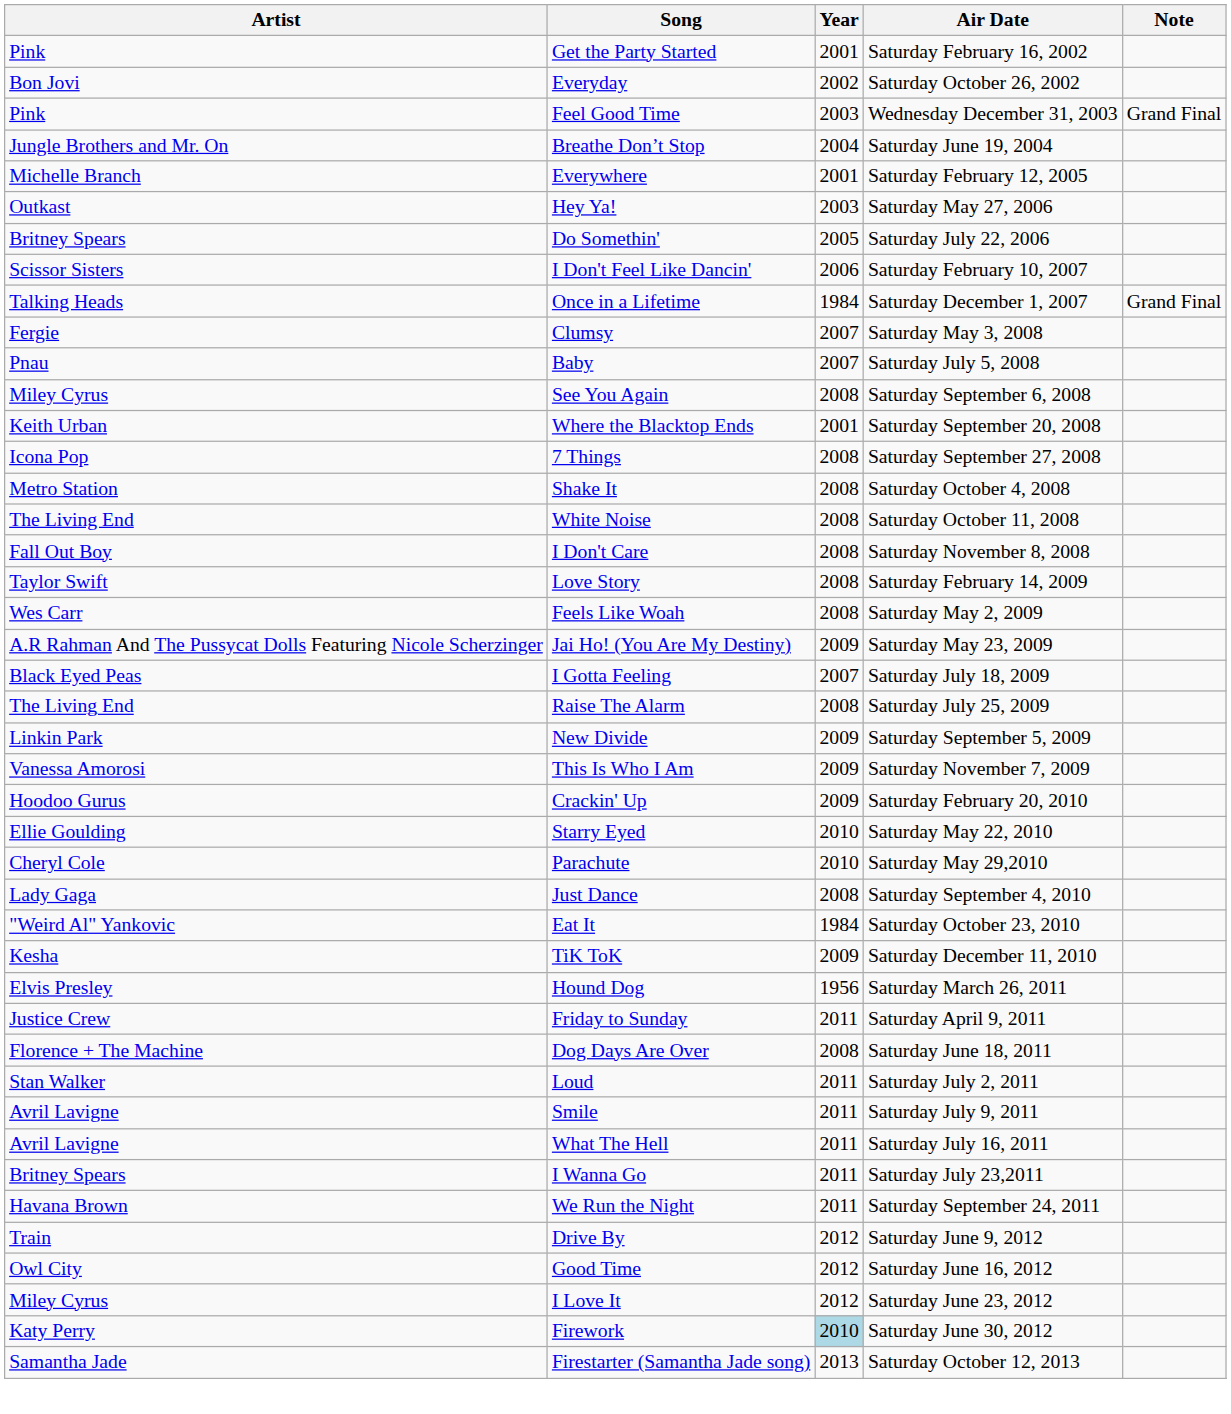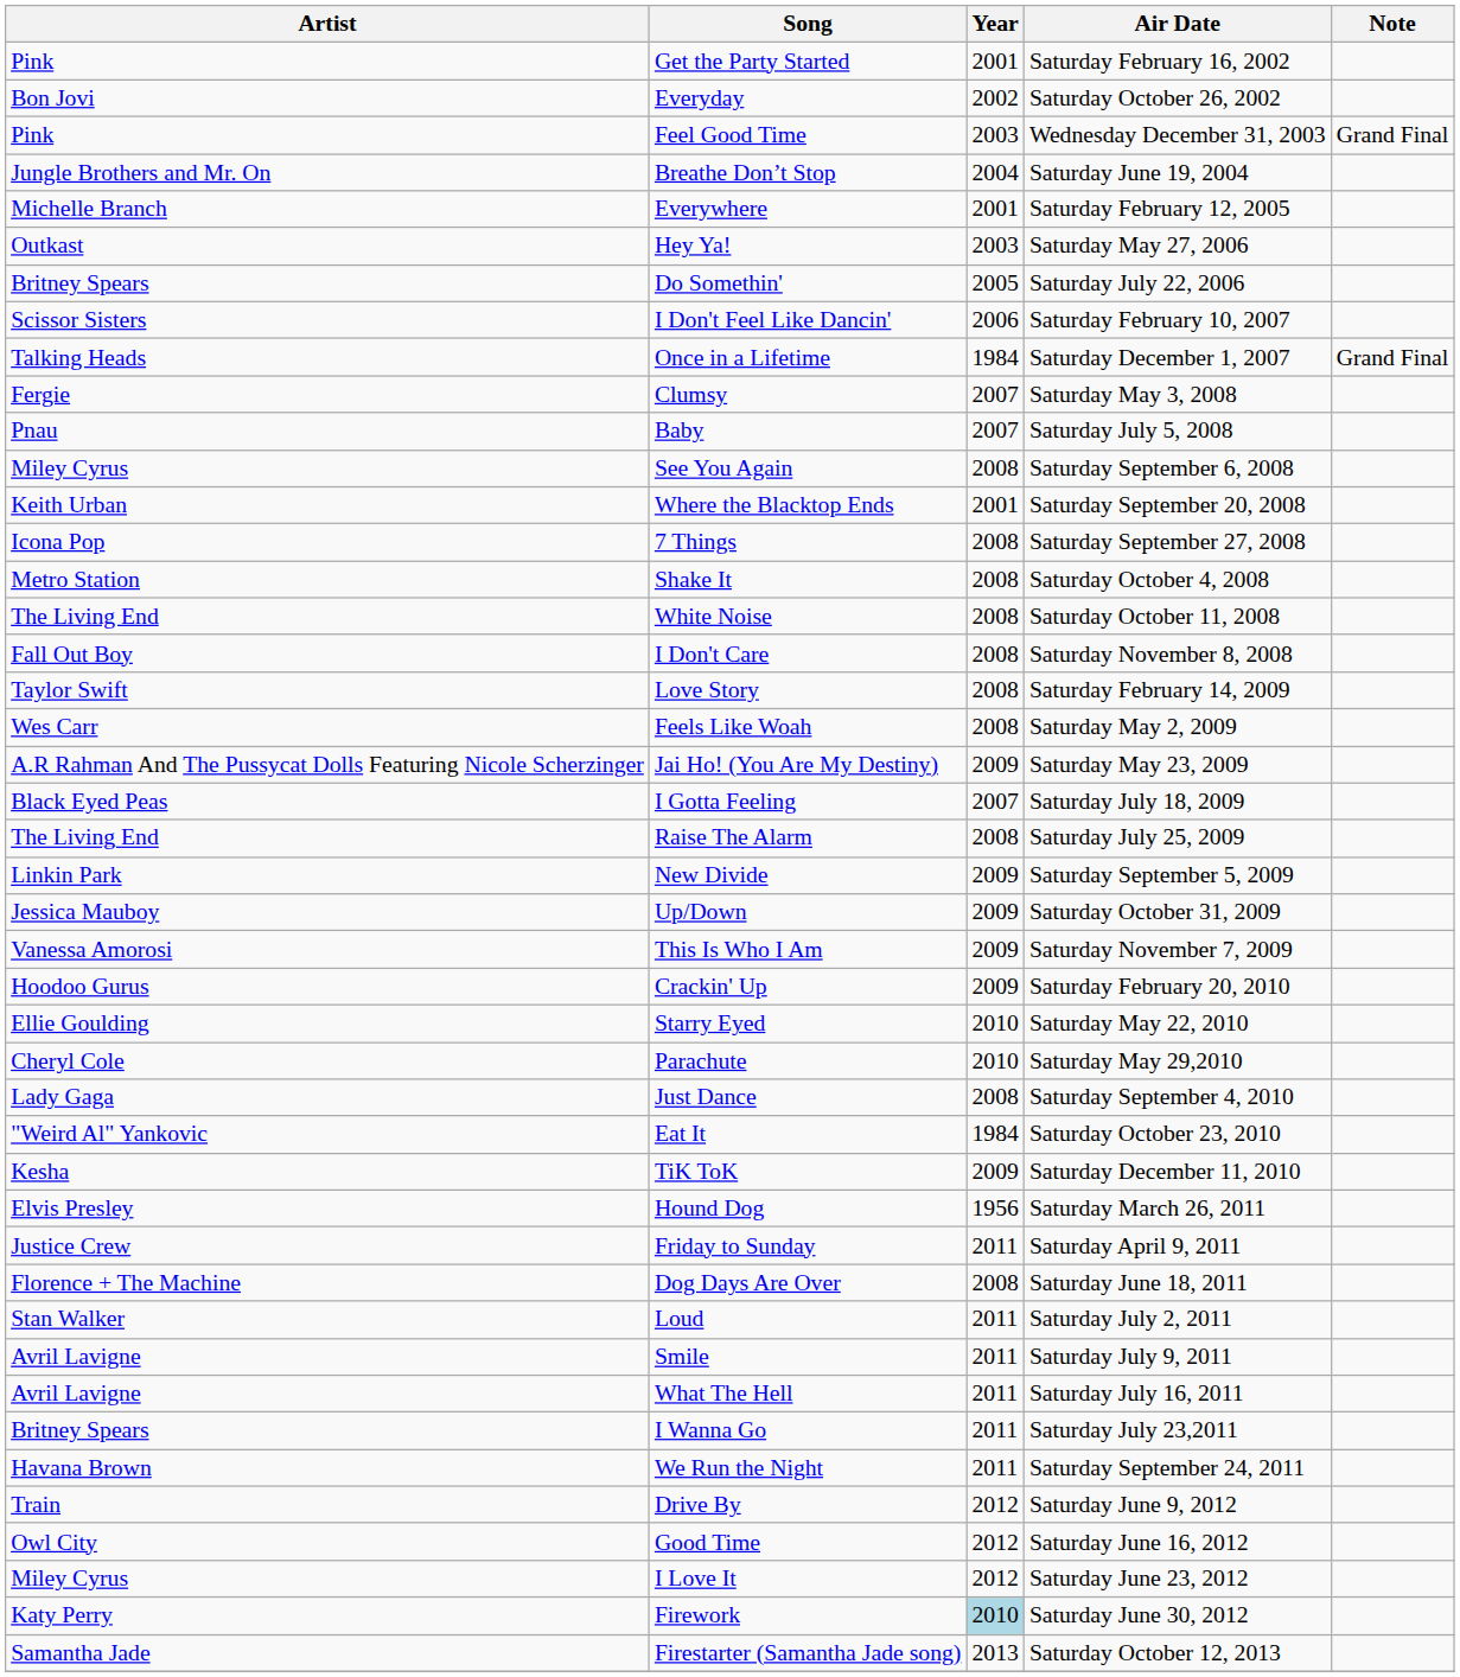+ row: Jessica Mauboy | Up/Down | 2009 | Saturday October 31, 2009
